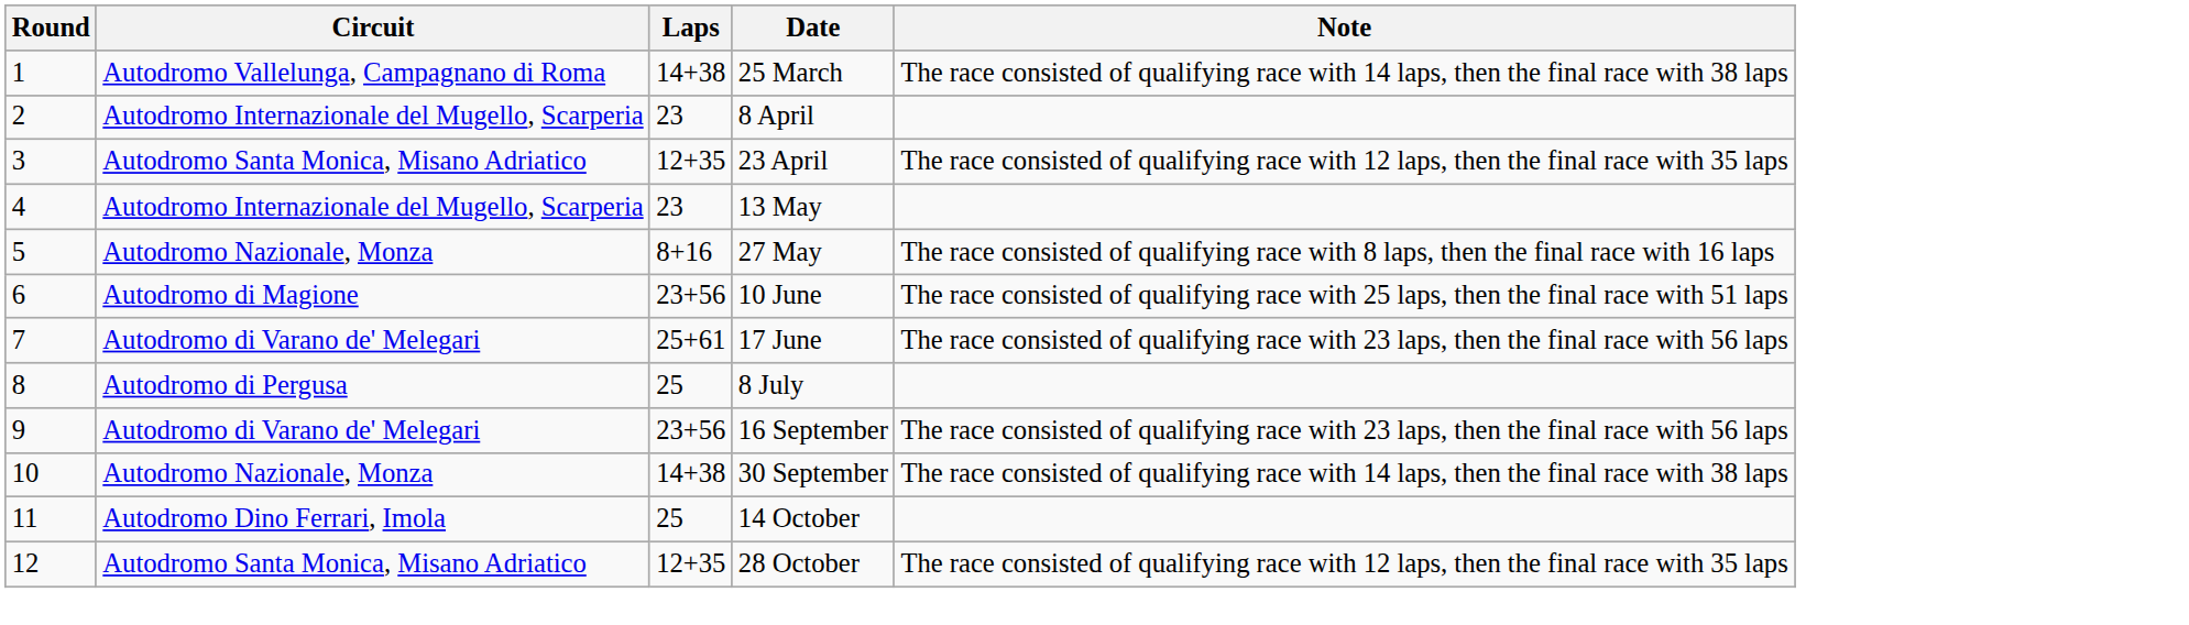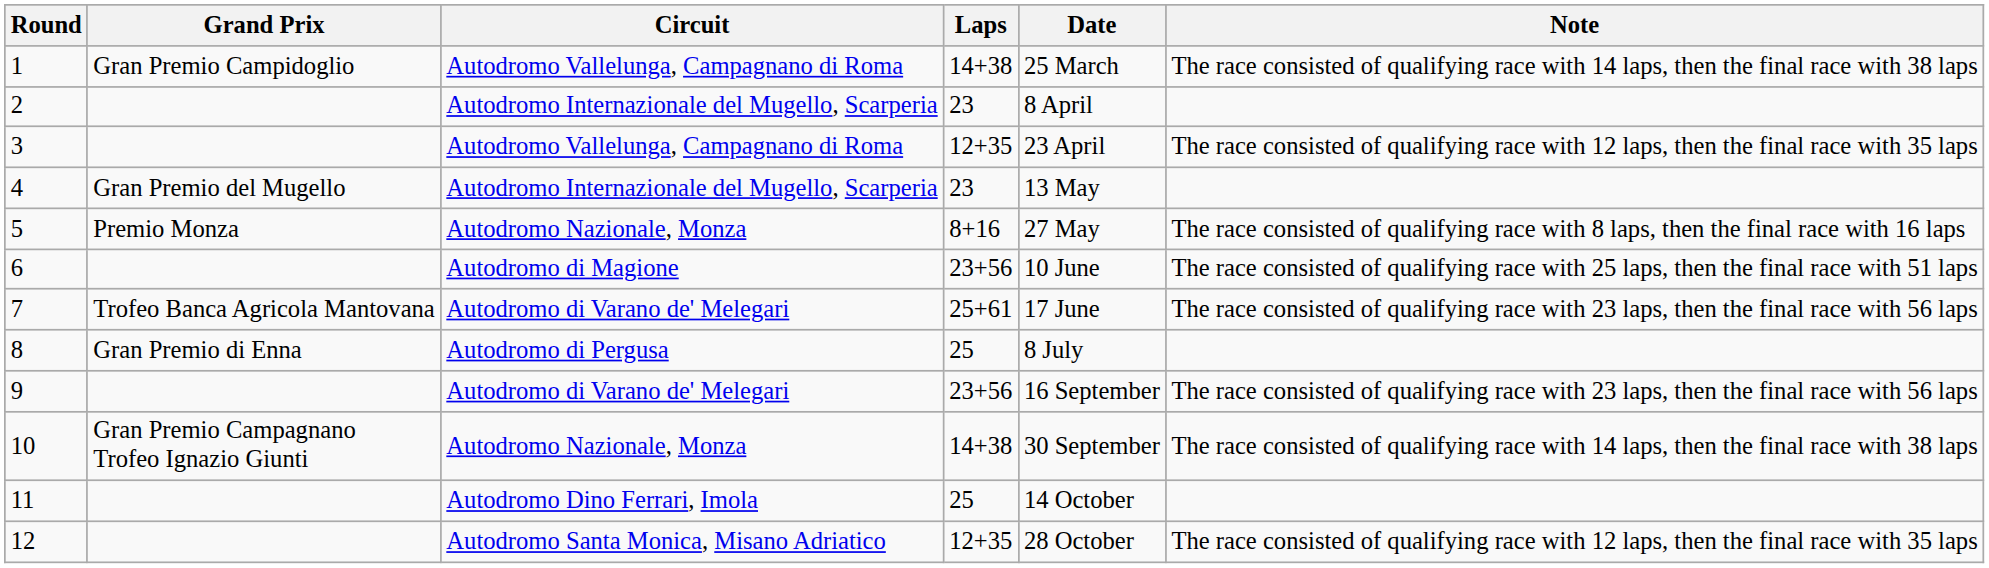+ column: Grand Prix | Gran Premio Campidoglio | Gran Premio del Mugello | Premio Monza | Trofeo Banca Agricola Mantovana | Gran Premio di Enna | Gran Premio Campagnano Trofeo Ignazio Giunti
3 | Circuit: Autodromo Santa Monica, Misano Adriatico -> Autodromo Vallelunga, Campagnano di Roma
